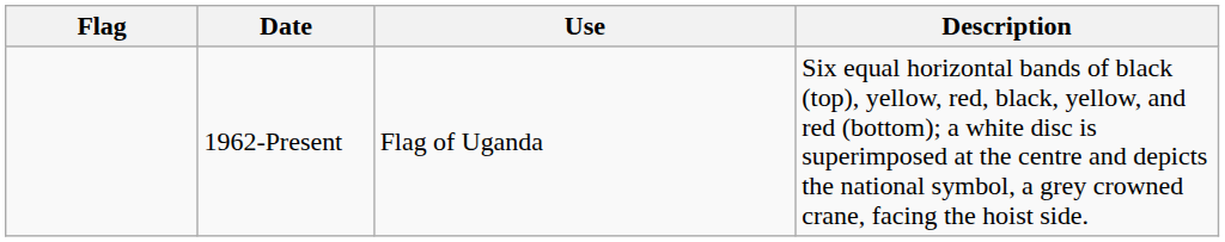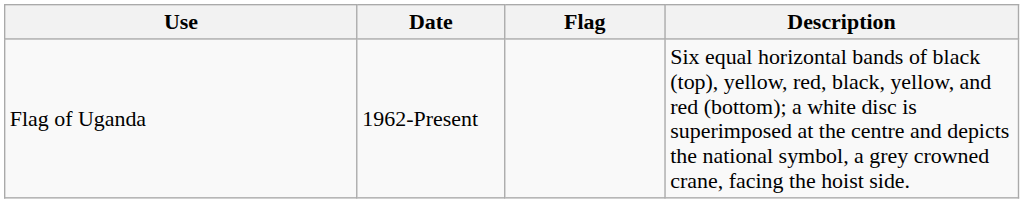columns swapped: Flag <-> Use
